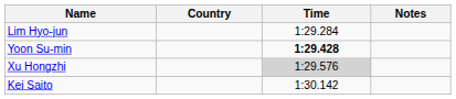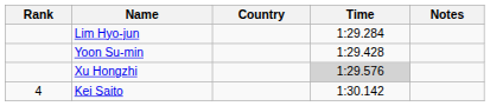+ column: Rank | 4
Yoon Su-min | Time: bold -> normal
